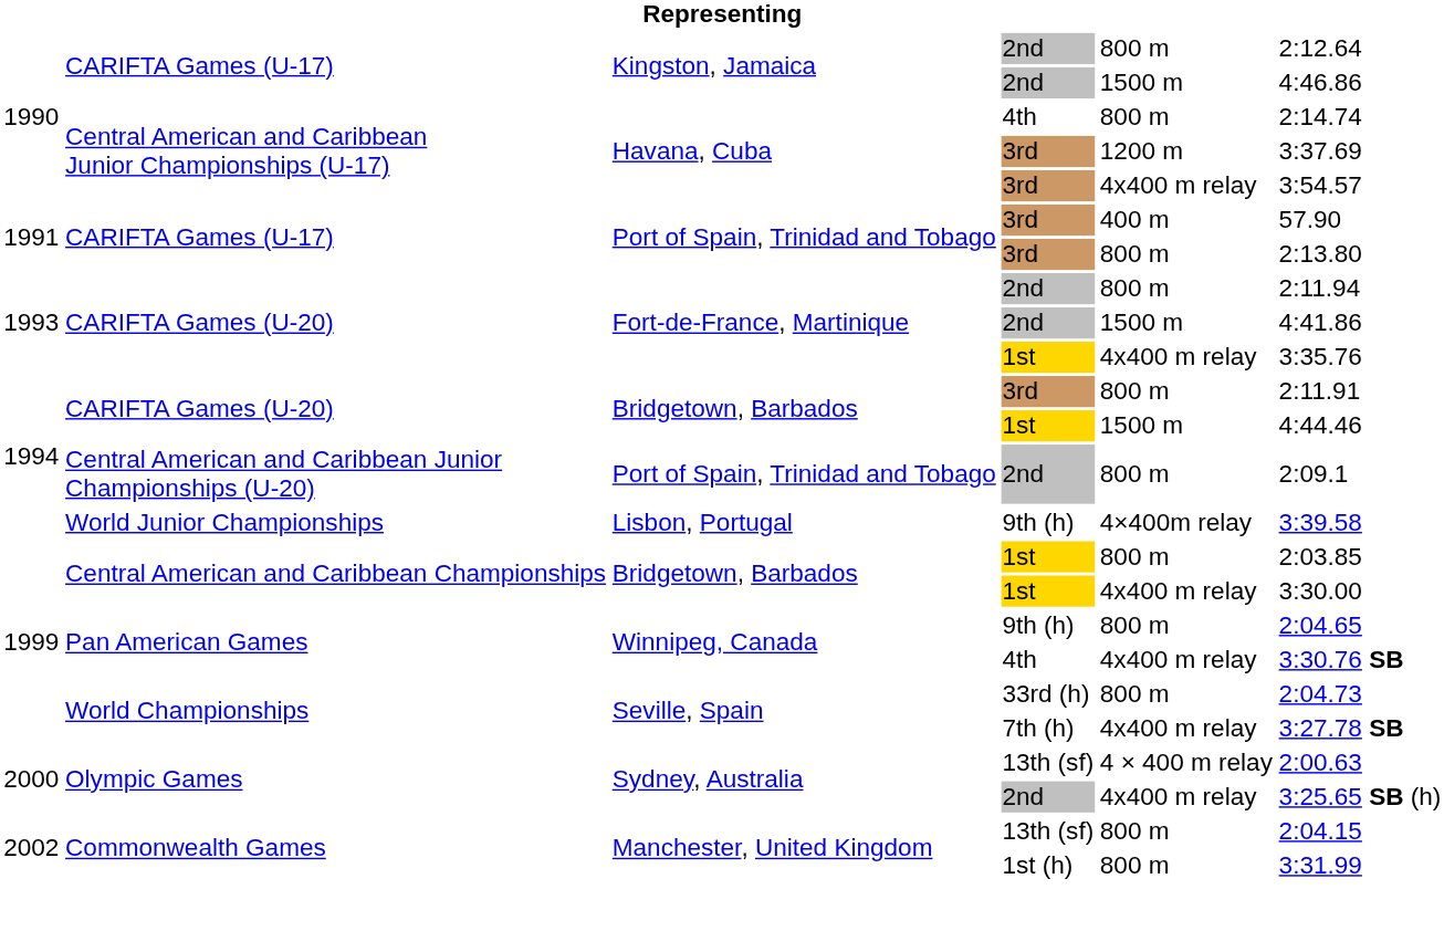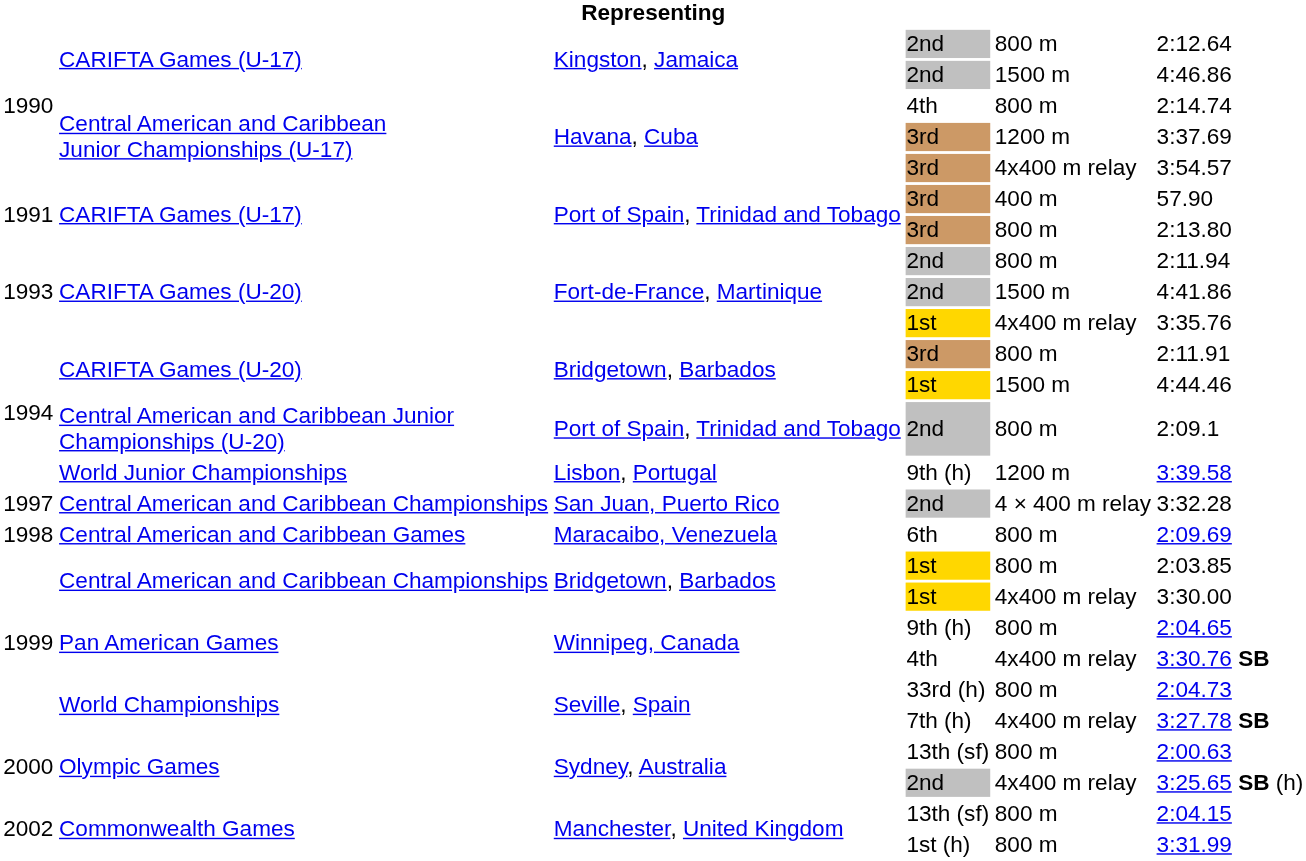Lisbon, Portugal | column 5: 4×400m relay -> 1200 m
+ row: 1997 | Central American and Caribbean Championships | San Juan, Puerto Rico | 2nd | 4 × 400 m relay | 3:32.28
+ row: 1998 | Central American and Caribbean Games | Maracaibo, Venezuela | 6th | 800 m | 2:09.69
Sydney, Australia / 13th (sf) | column 5: 4 × 400 m relay -> 800 m
